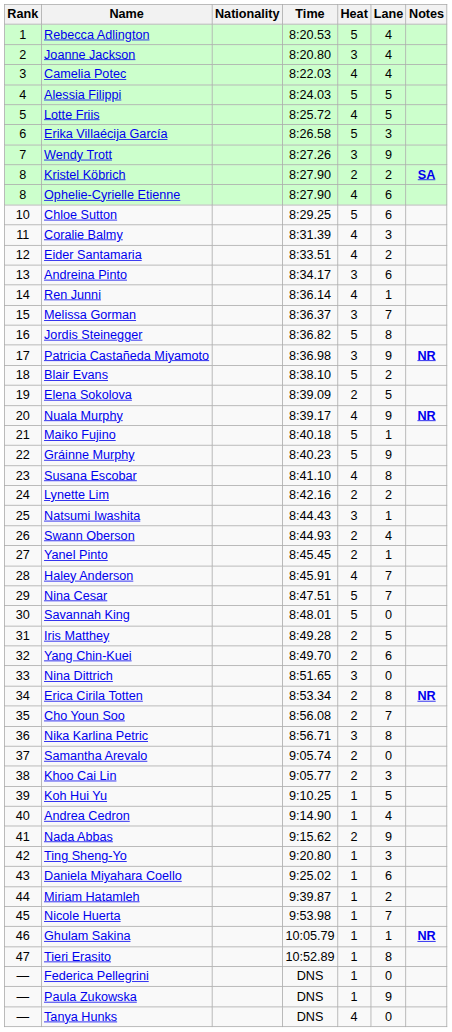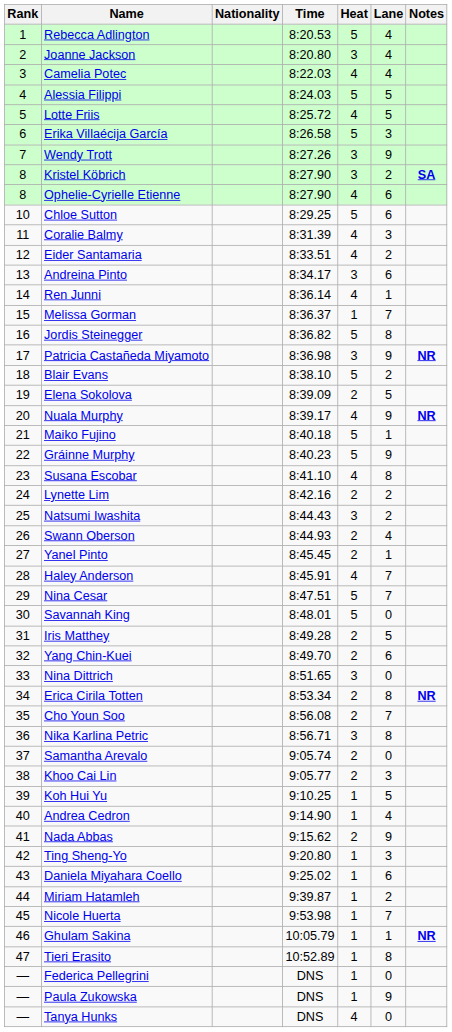Kristel Köbrich | Heat: 2 -> 3
Melissa Gorman | Heat: 3 -> 1
Natsumi Iwashita | Lane: 1 -> 2
